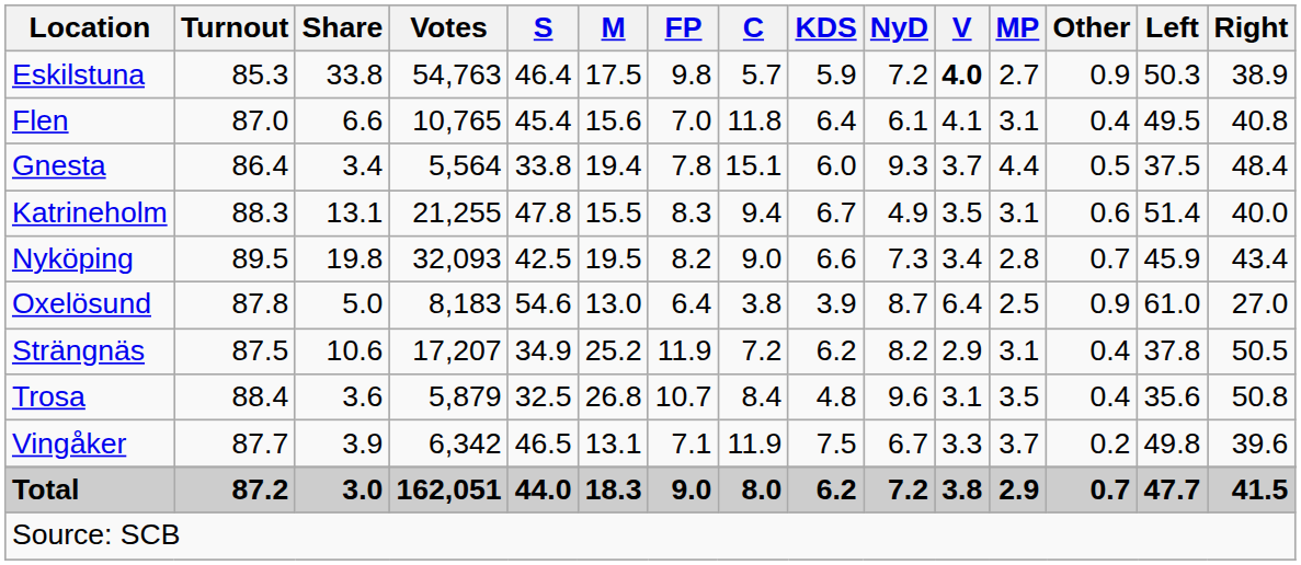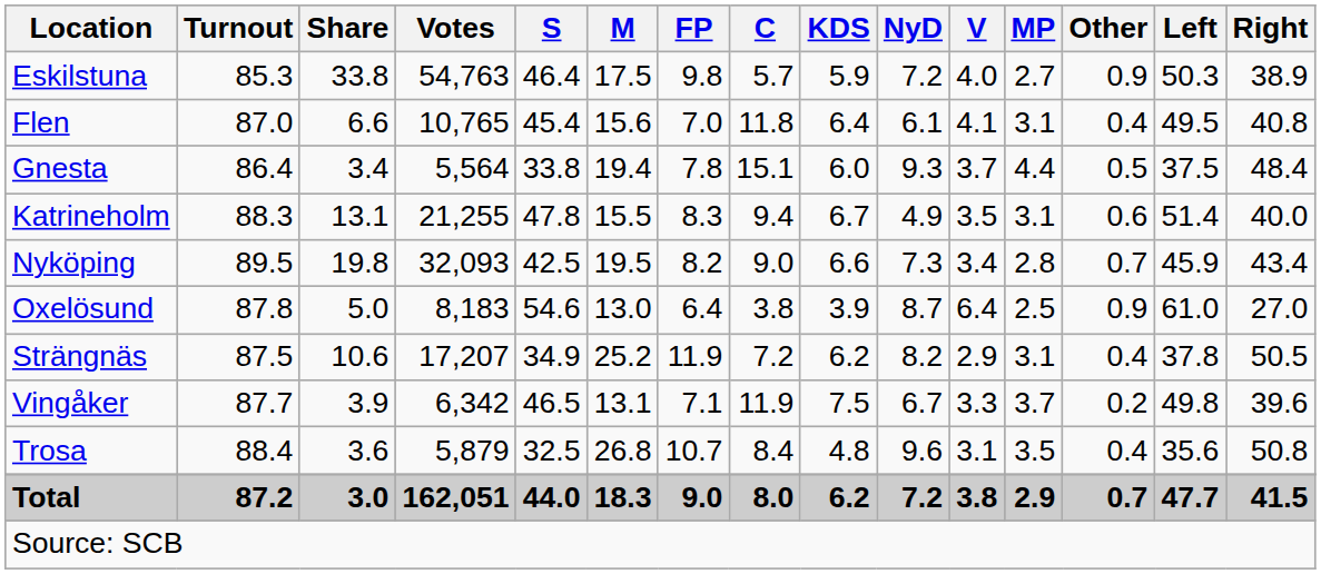Eskilstuna | V: bold -> normal
rows swapped: Trosa <-> Vingåker
